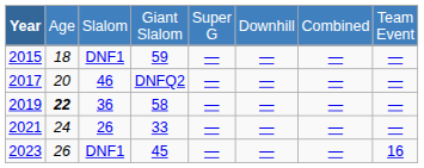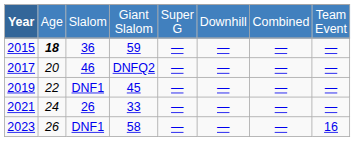2015 | column 2: normal -> bold
2015 | column 3: DNF1 -> 36
2019 | column 2: bold -> normal
2019 | column 3: 36 -> DNF1
2019 | column 4: 58 -> 45
2023 | column 4: 45 -> 58
